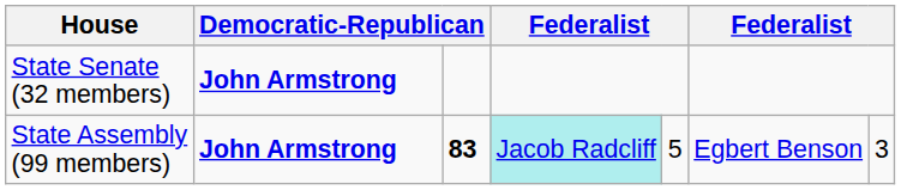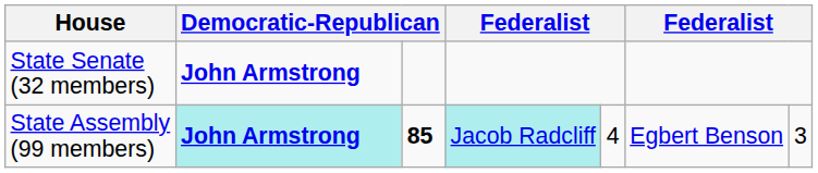State Assembly (99 members) | column 2: no background -> paleturquoise background
State Assembly (99 members) | column 3: 83 -> 85
State Assembly (99 members) | column 5: 5 -> 4
